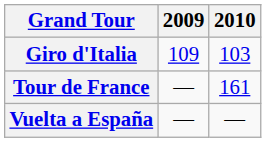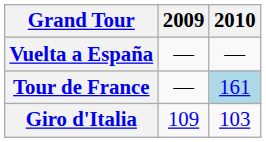rows swapped: Giro d'Italia <-> Vuelta a España
Tour de France | 2010: no background -> lightblue background
